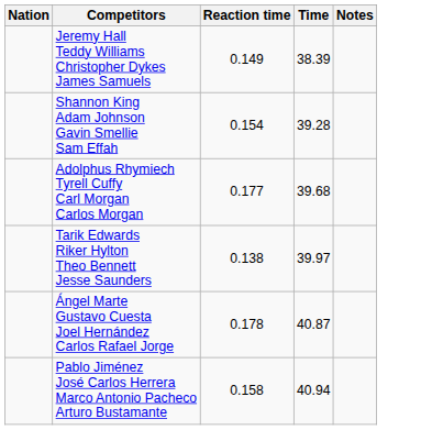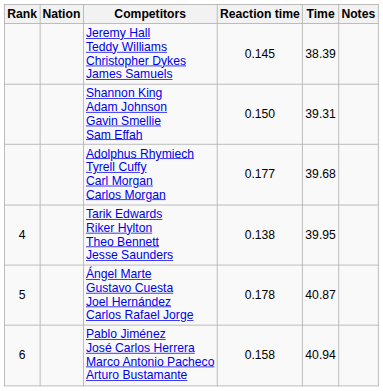+ column: Rank | 4 | 5 | 6
Jeremy Hall Teddy Williams Christopher Dykes James Samuels | Reaction time: 0.149 -> 0.145
Shannon King Adam Johnson Gavin Smellie Sam Effah | Reaction time: 0.154 -> 0.150
Shannon King Adam Johnson Gavin Smellie Sam Effah | Time: 39.28 -> 39.31
Tarik Edwards Riker Hylton Theo Bennett Jesse Saunders | Time: 39.97 -> 39.95
